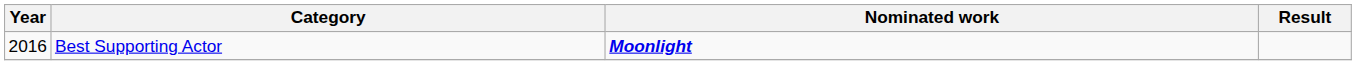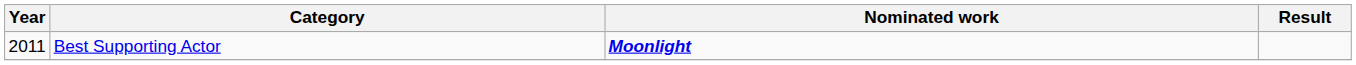Best Supporting Actor | Year: 2016 -> 2011
